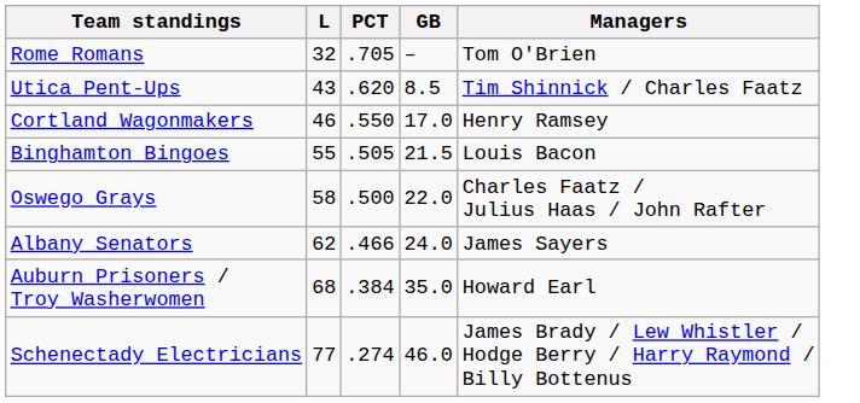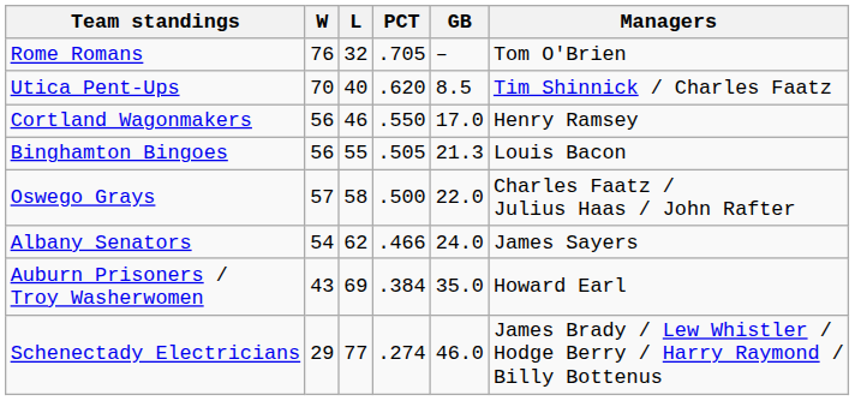+ column: W | 76 | 70 | 56 | 56 | 57 | 54 | 43 | 29
Utica Pent-Ups | L: 43 -> 40
Binghamton Bingoes | GB: 21.5 -> 21.3
Auburn Prisoners / Troy Washerwomen | L: 68 -> 69
